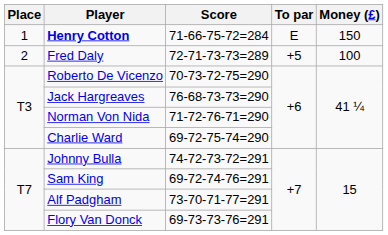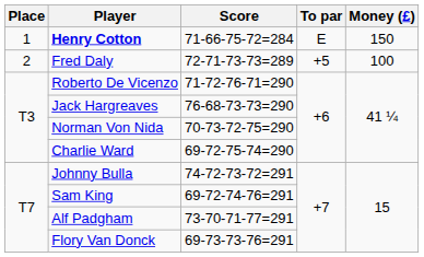Roberto De Vicenzo | Score: 70-73-72-75=290 -> 71-72-76-71=290
Norman Von Nida | Score: 71-72-76-71=290 -> 70-73-72-75=290
